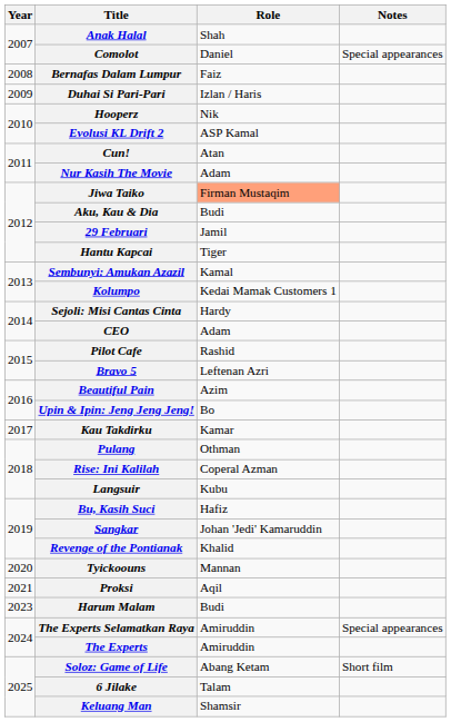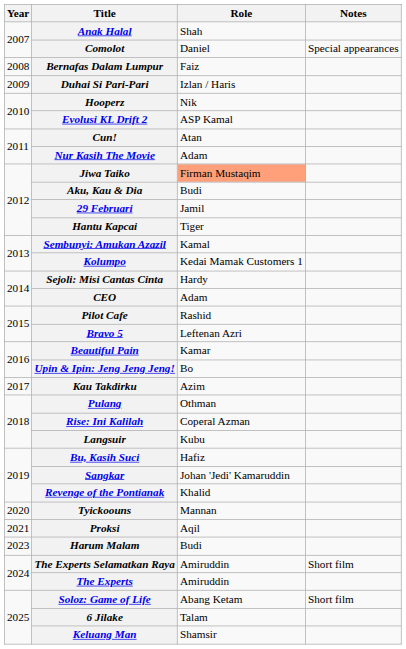Beautiful Pain | Role: Azim -> Kamar
Kau Takdirku | Role: Kamar -> Azim
The Experts Selamatkan Raya | Notes: Special appearances -> Short film
